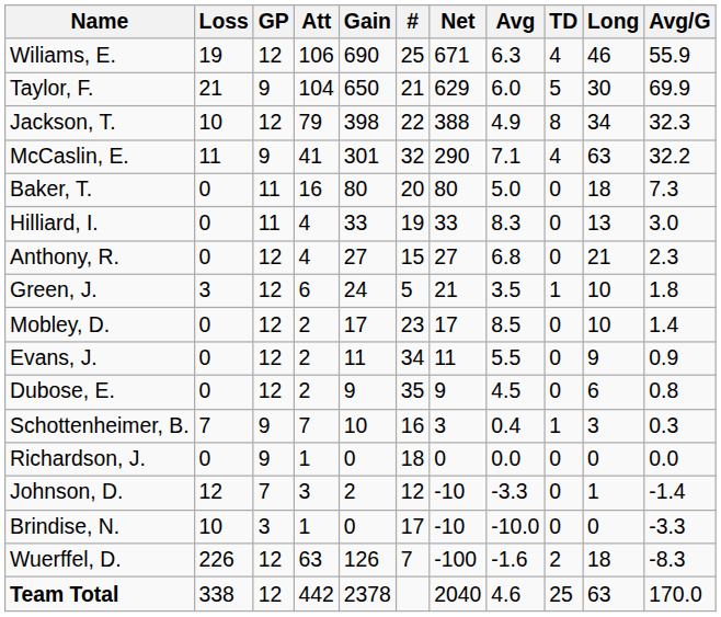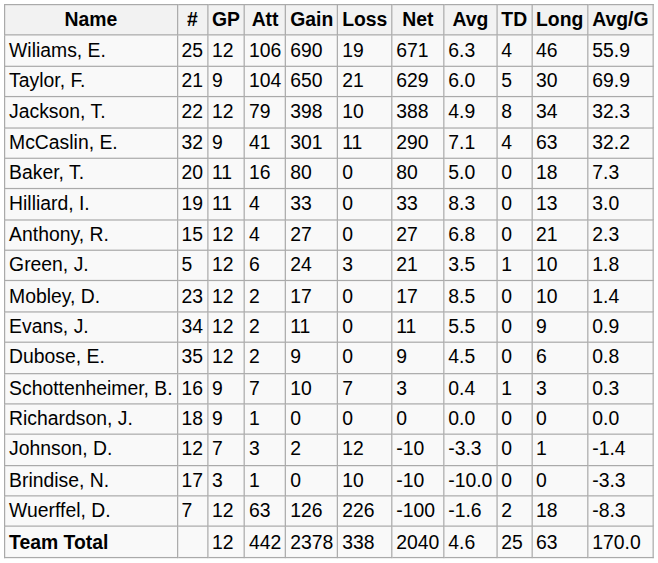columns swapped: # <-> Loss
